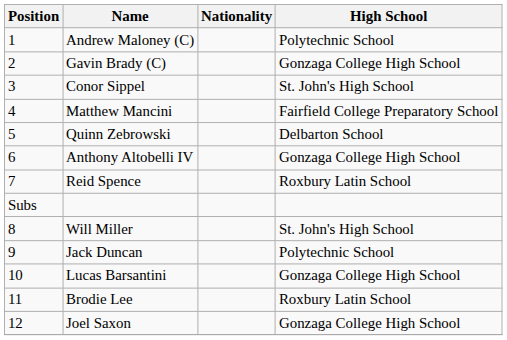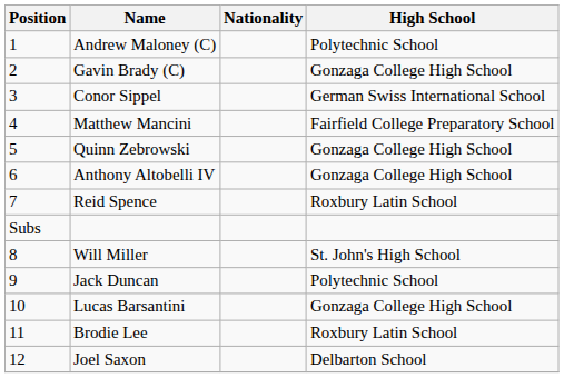Conor Sippel | High School: St. John's High School -> German Swiss International School
Quinn Zebrowski | High School: Delbarton School -> Gonzaga College High School
Joel Saxon | High School: Gonzaga College High School -> Delbarton School
